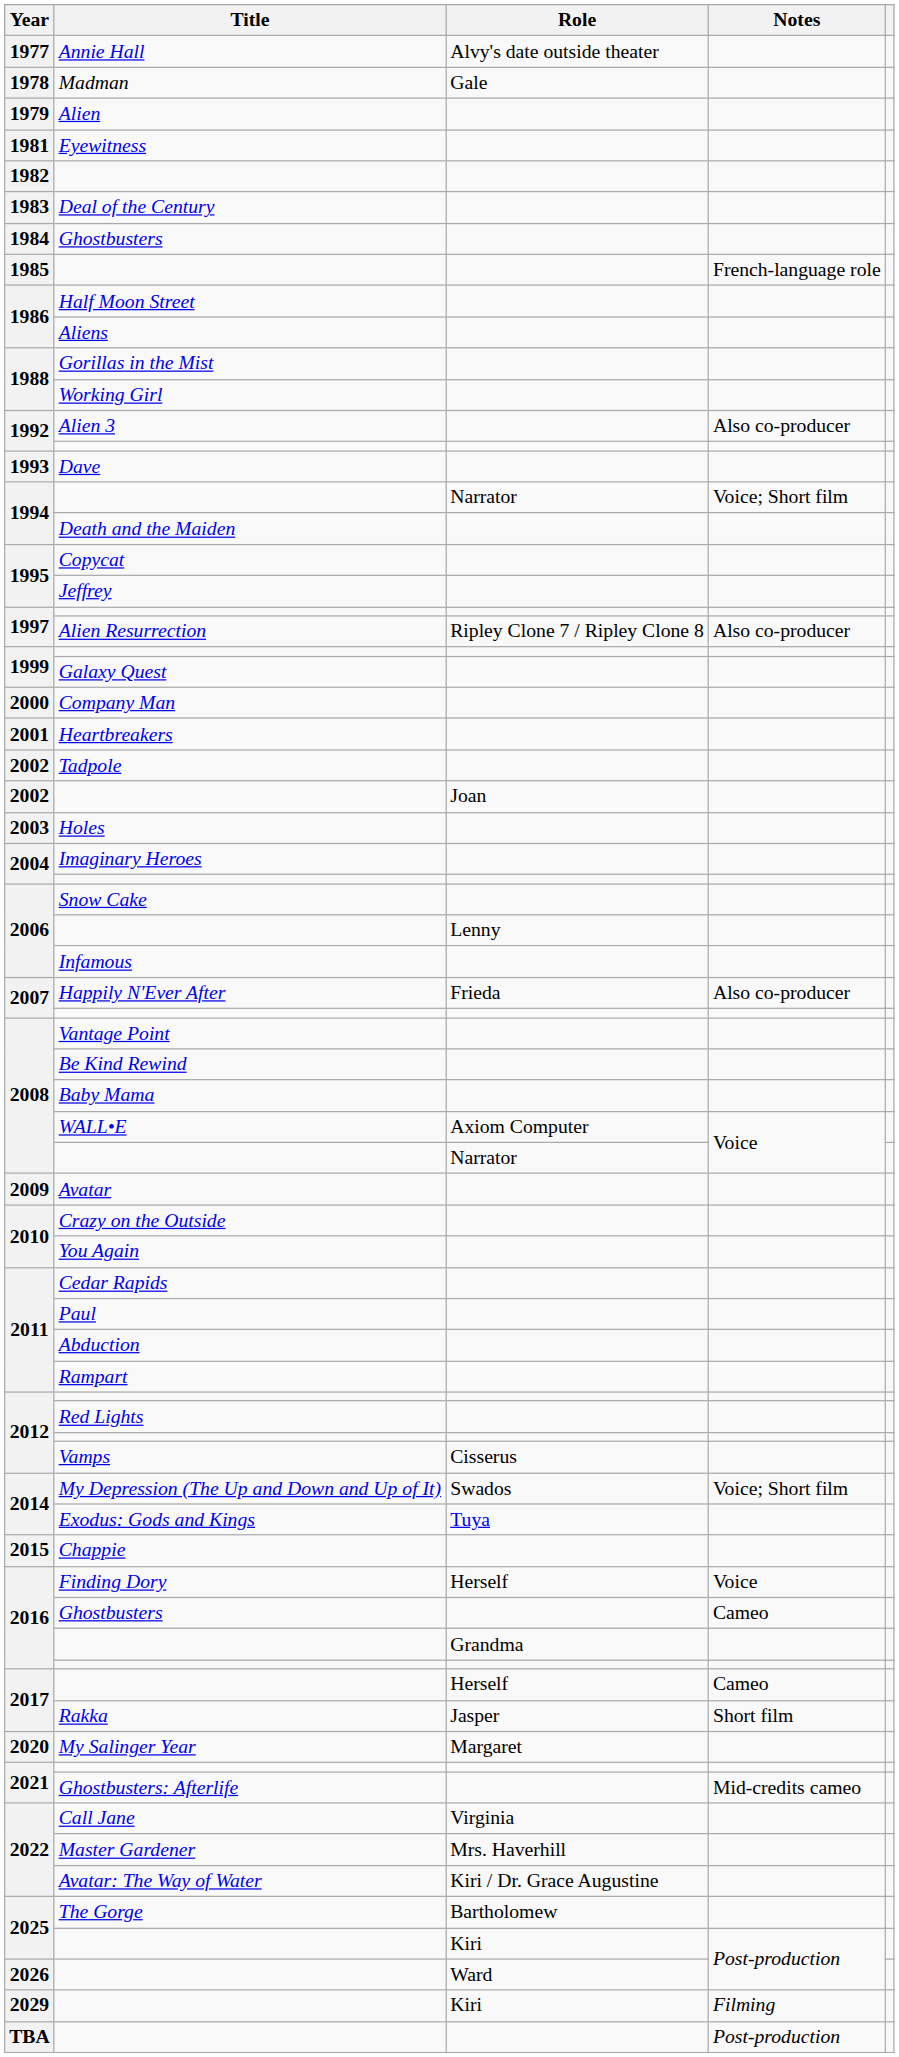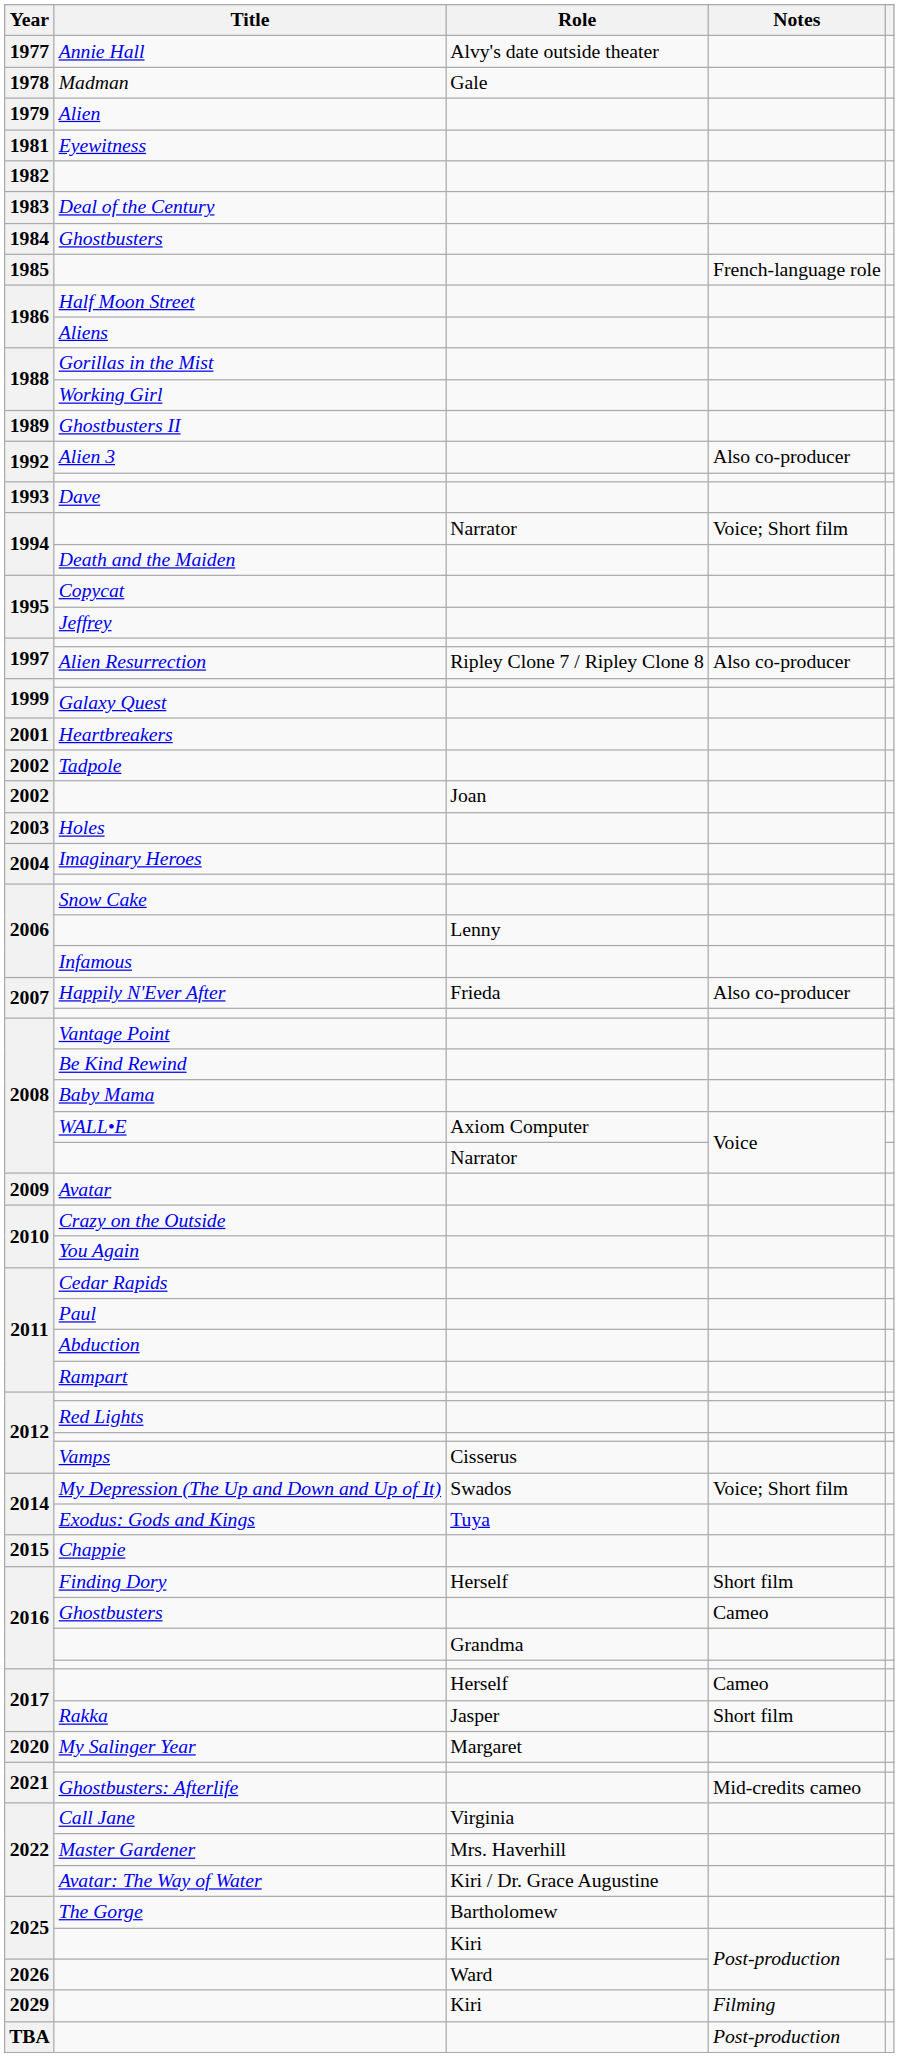+ row: 1989 | Ghostbusters II
- row: 2000 | Company Man
Finding Dory | Notes: Voice -> Short film
